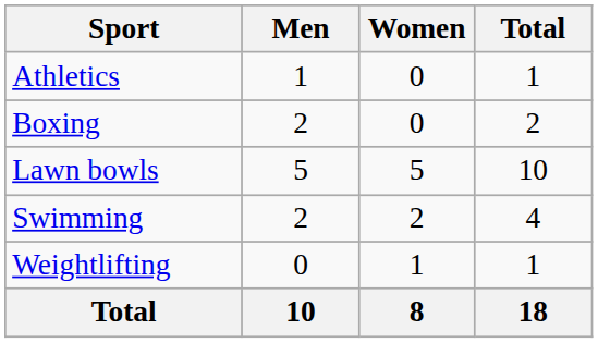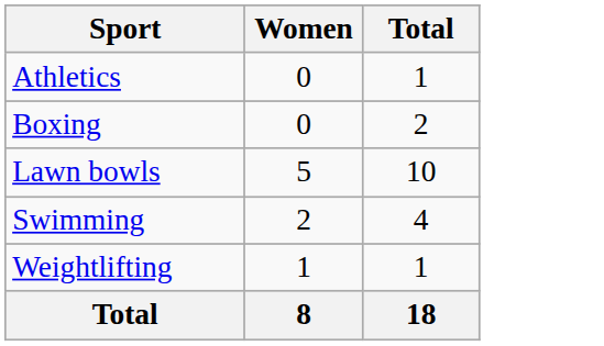- column: Men | 1 | 2 | 5 | 2 | 0 | 10
